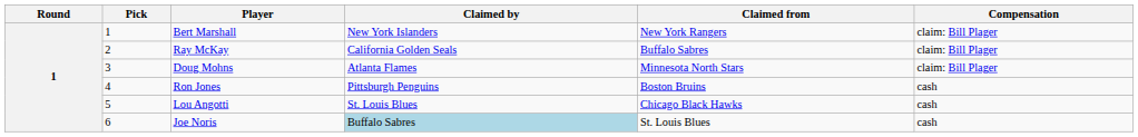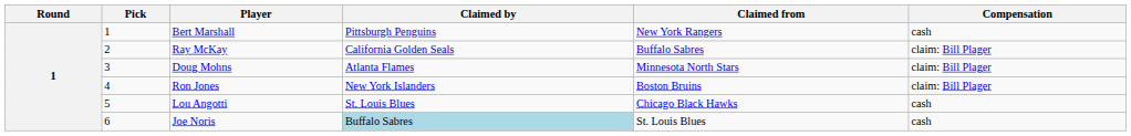Bert Marshall | Claimed by: New York Islanders -> Pittsburgh Penguins
Bert Marshall | Compensation: claim: Bill Plager -> cash
Ron Jones | Claimed by: Pittsburgh Penguins -> New York Islanders
Ron Jones | Compensation: cash -> claim: Bill Plager
